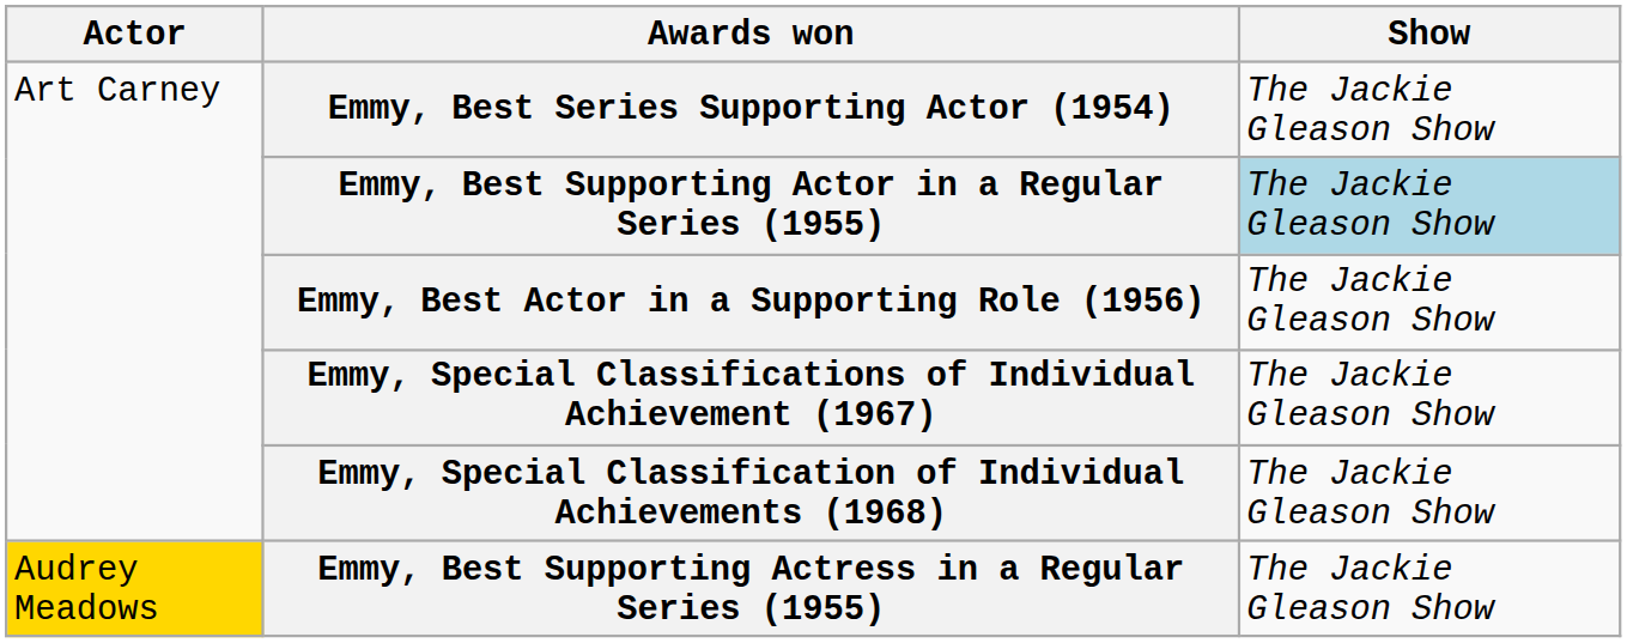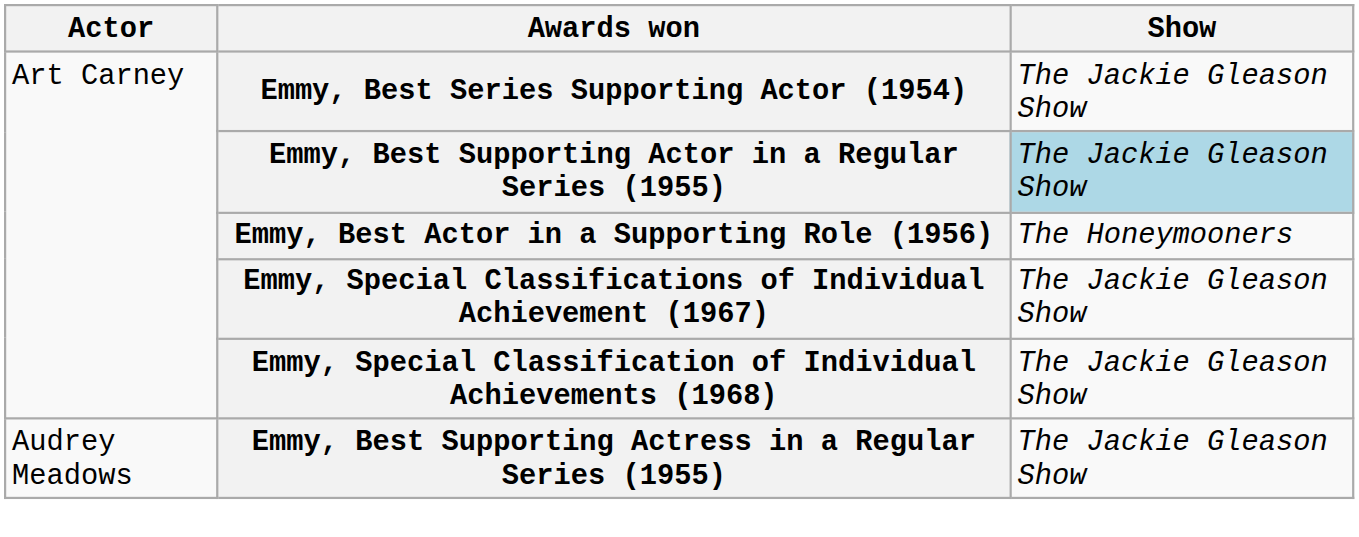Emmy, Best Actor in a Supporting Role (1956) | Show: The Jackie Gleason Show -> The Honeymooners
Emmy, Best Supporting Actress in a Regular Series (1955) | Actor: gold background -> no background
